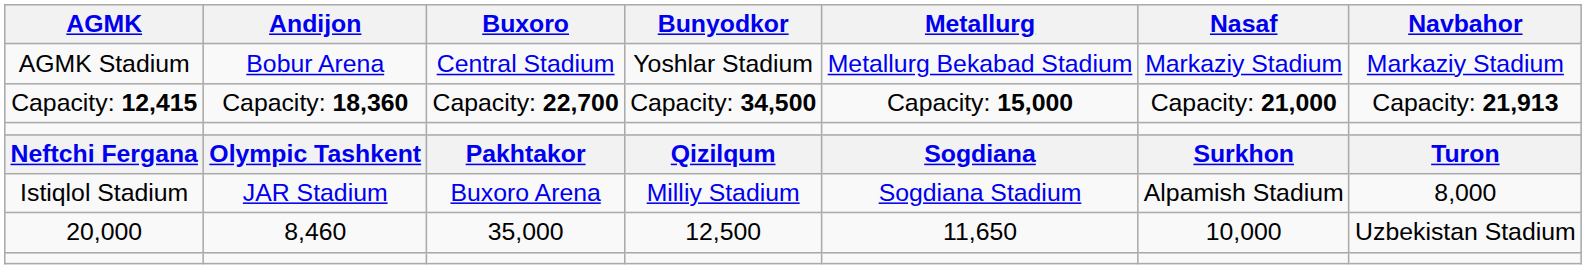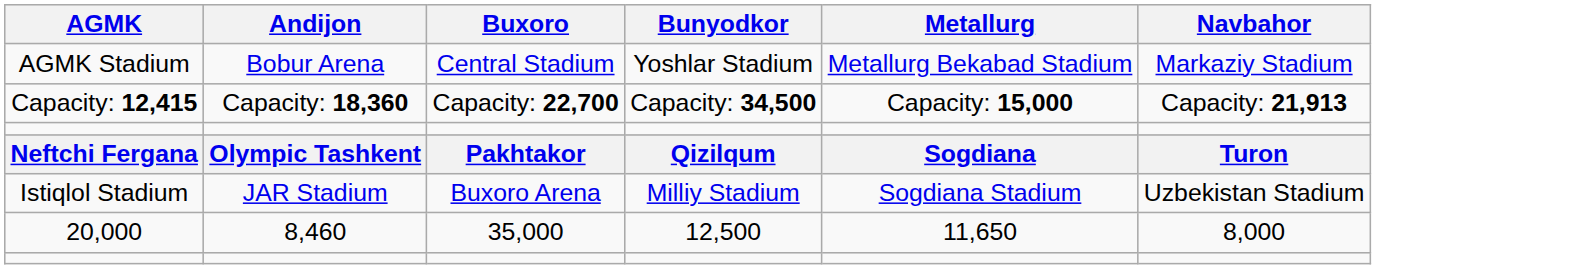- column: Nasaf | Markaziy Stadium | Capacity: 21,000 | Surkhon | Alpamish Stadium | 10,000
Istiqlol Stadium | Navbahor: 8,000 -> Uzbekistan Stadium
20,000 | Navbahor: Uzbekistan Stadium -> 8,000
